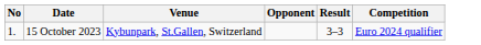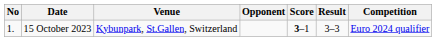+ column: Score | 3–1
